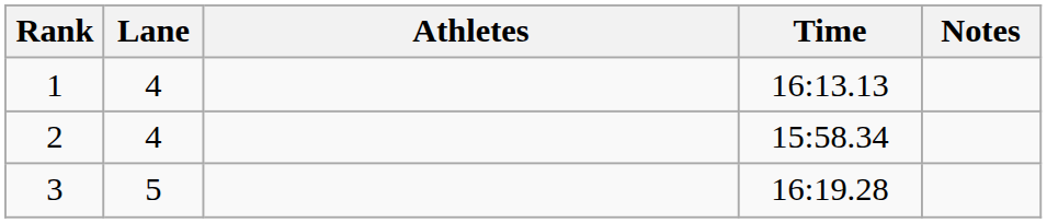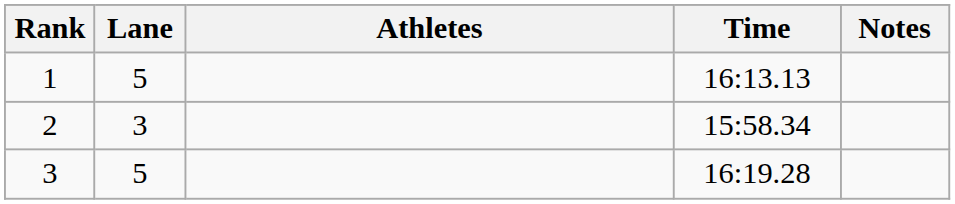1 | Lane: 4 -> 5
2 | Lane: 4 -> 3
